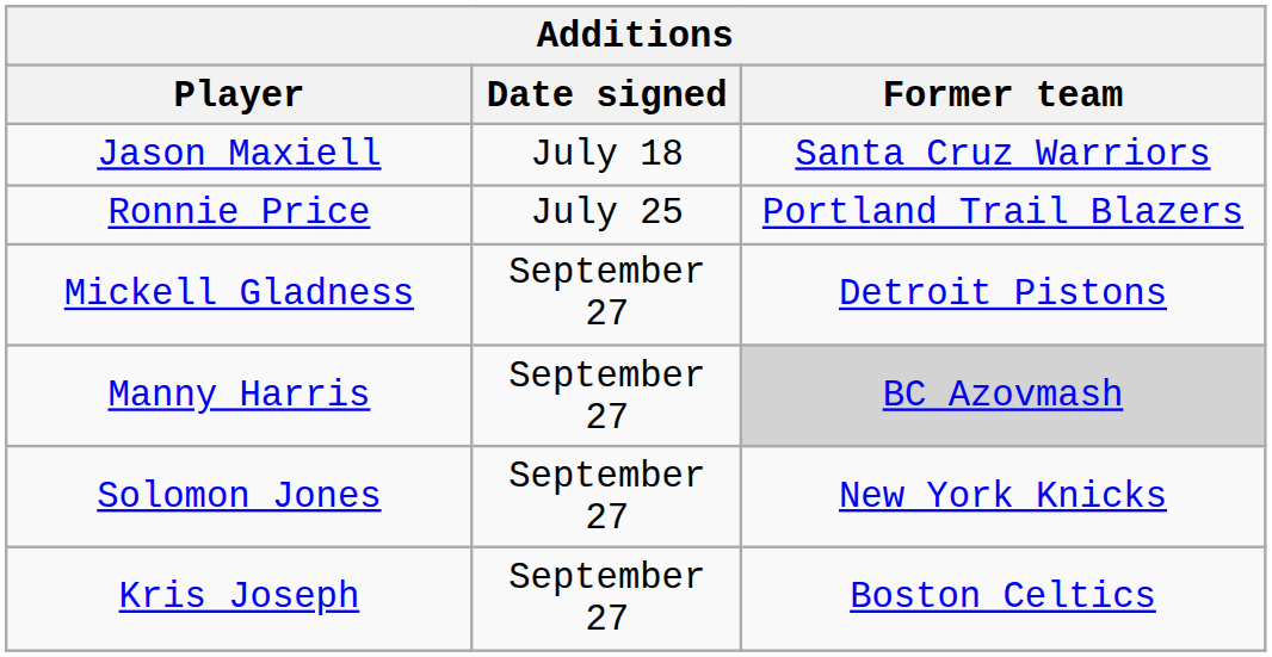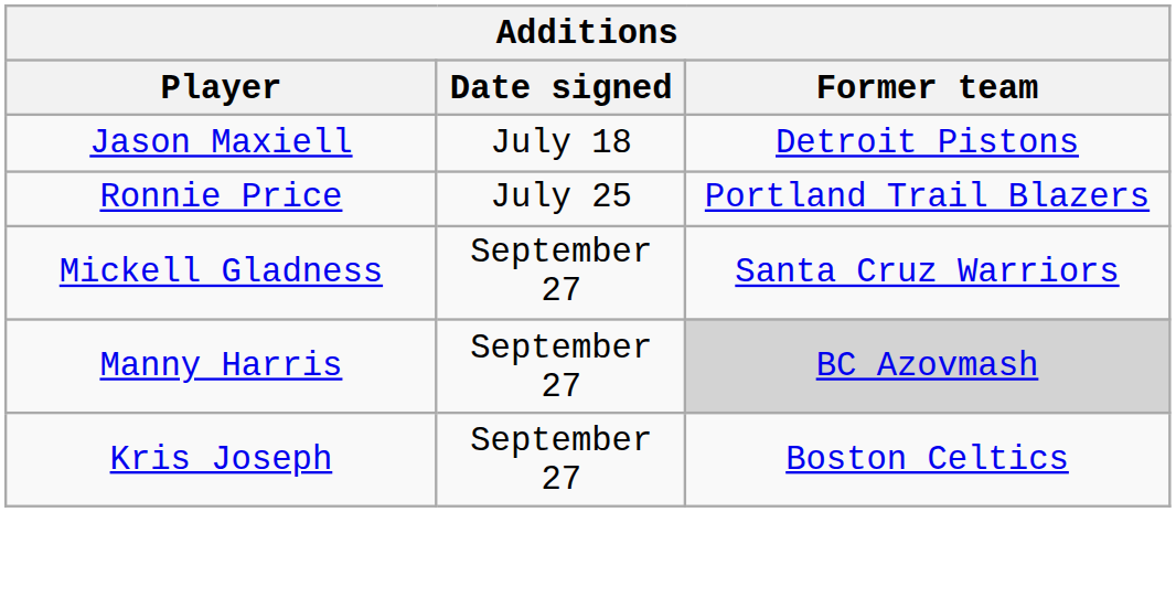Jason Maxiell | Former team: Santa Cruz Warriors -> Detroit Pistons
Mickell Gladness | Former team: Detroit Pistons -> Santa Cruz Warriors
- row: Solomon Jones | September 27 | New York Knicks
